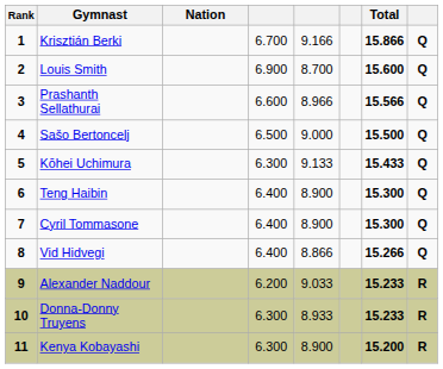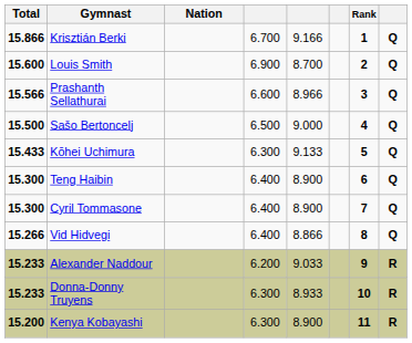columns swapped: Rank <-> Total
